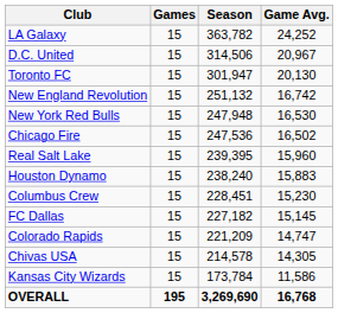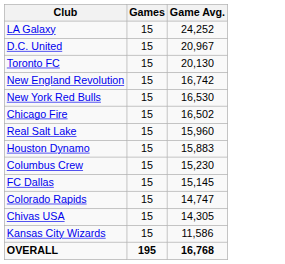- column: Season | 363,782 | 314,506 | 301,947 | 251,132 | 247,948 | 247,536 | 239,395 | 238,240 | 228,451 | 227,182 | 221,209 | 214,578 | 173,784 | 3,269,690
